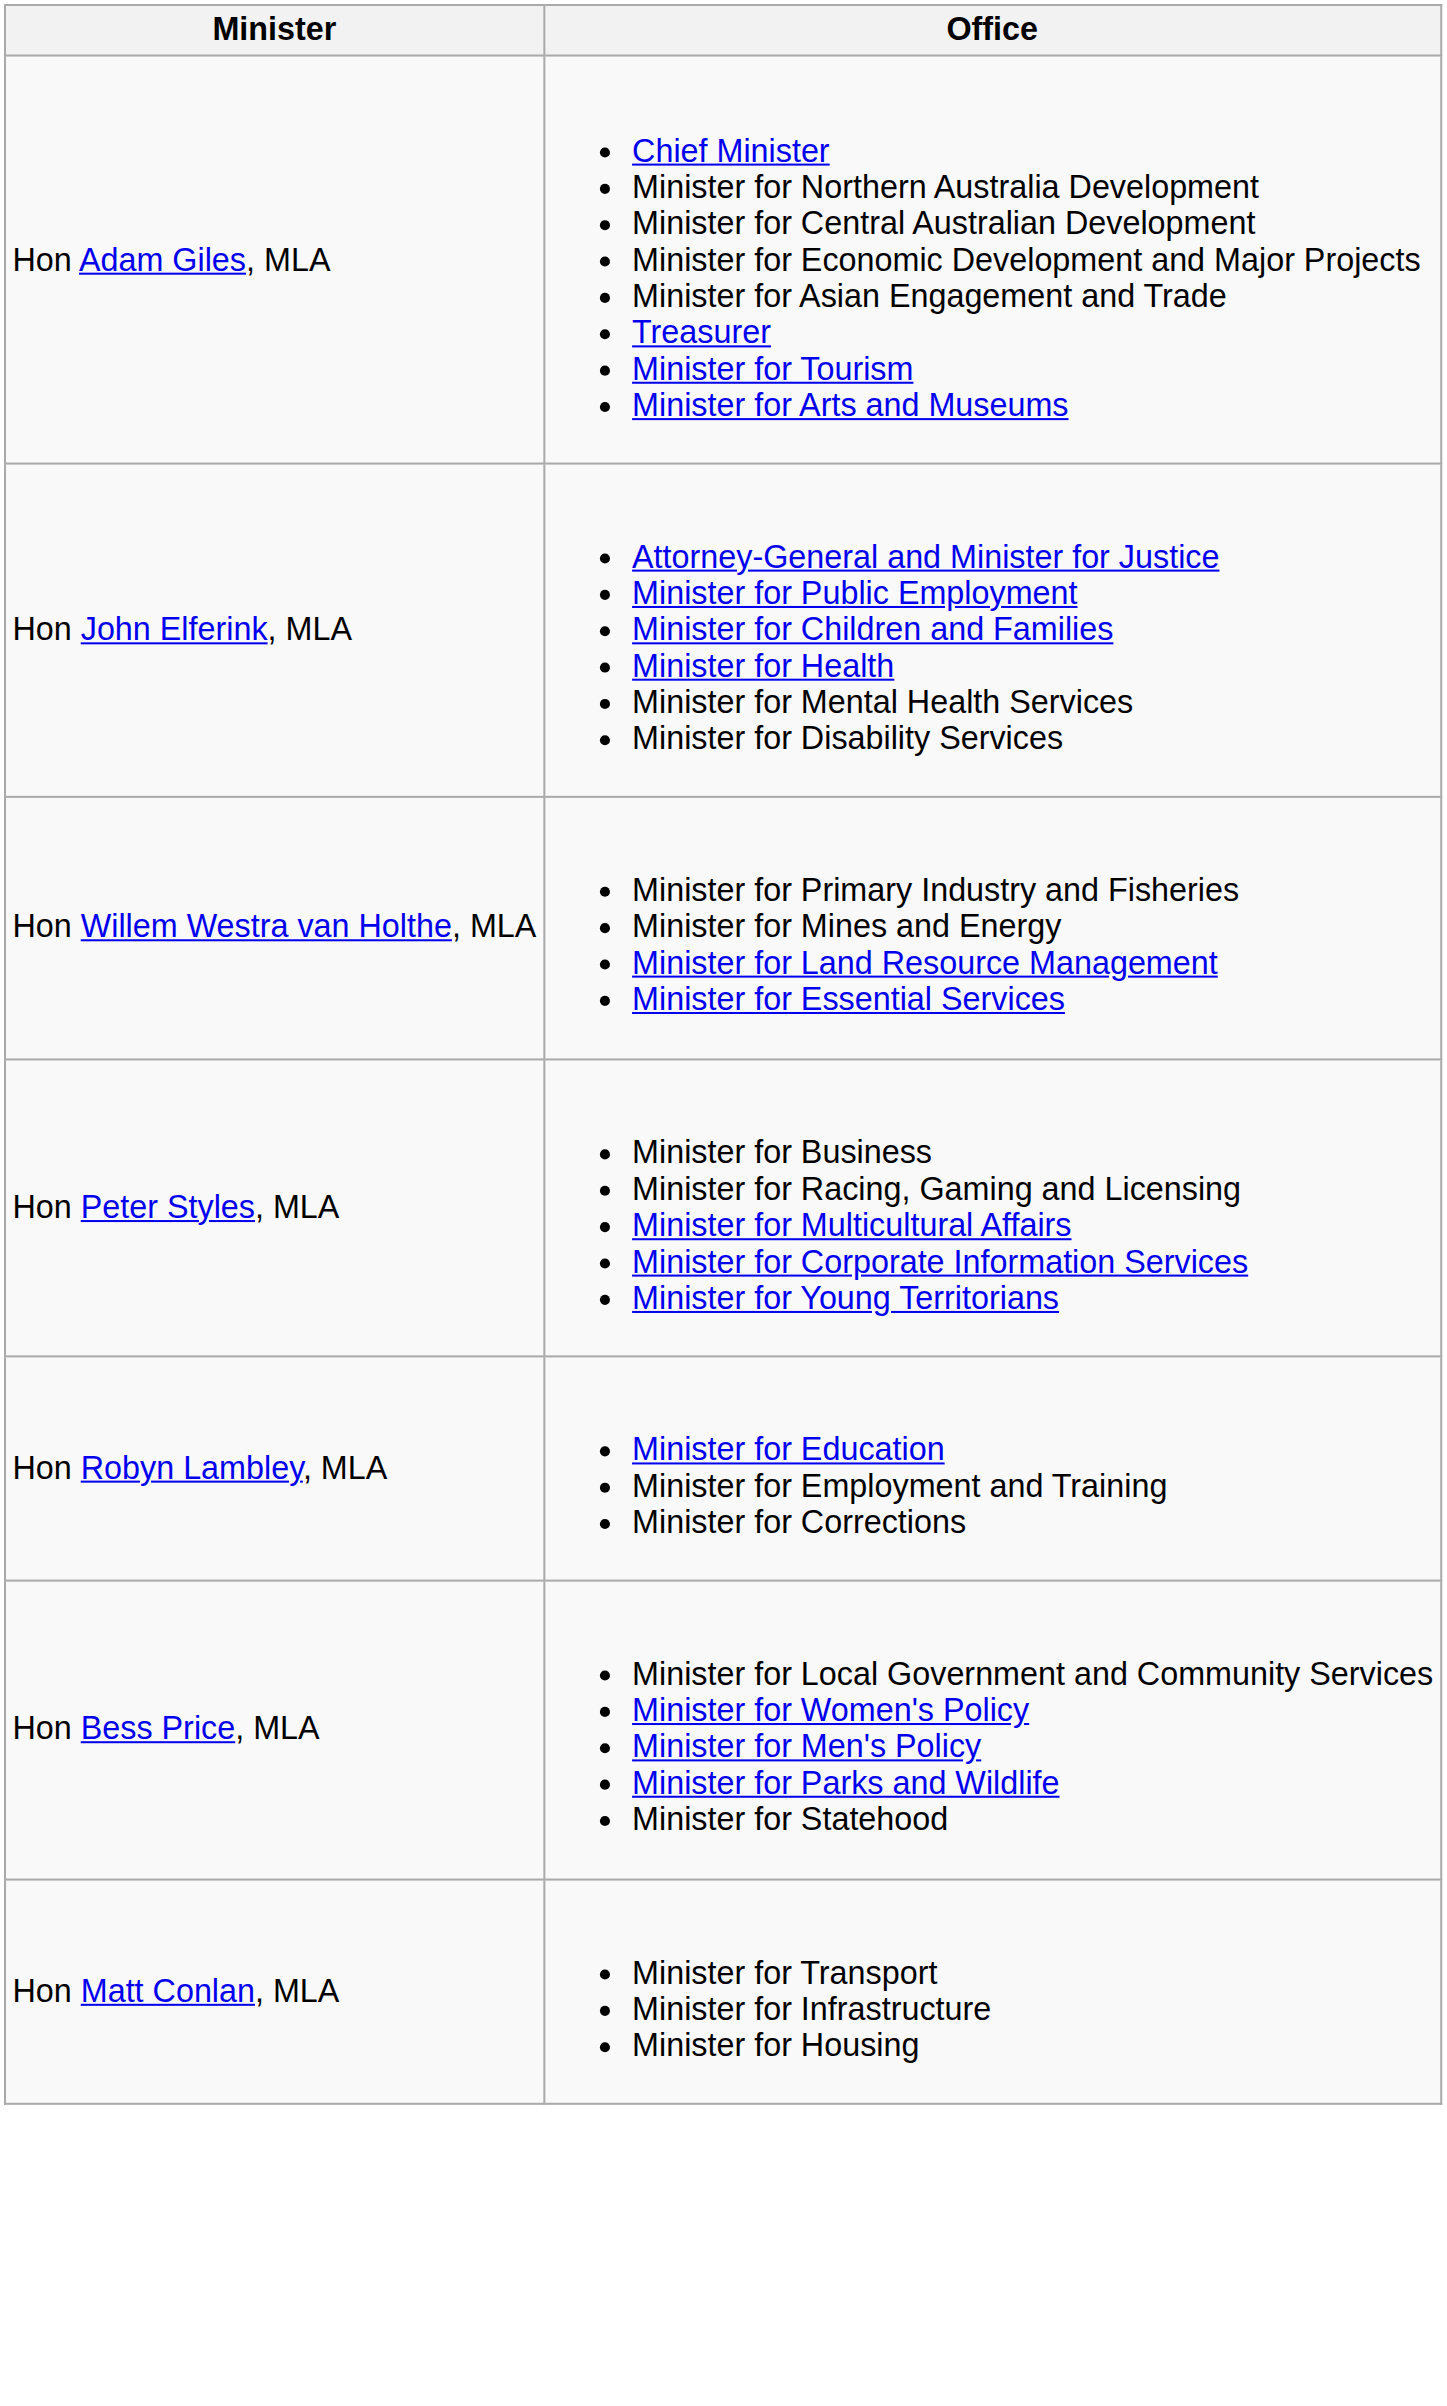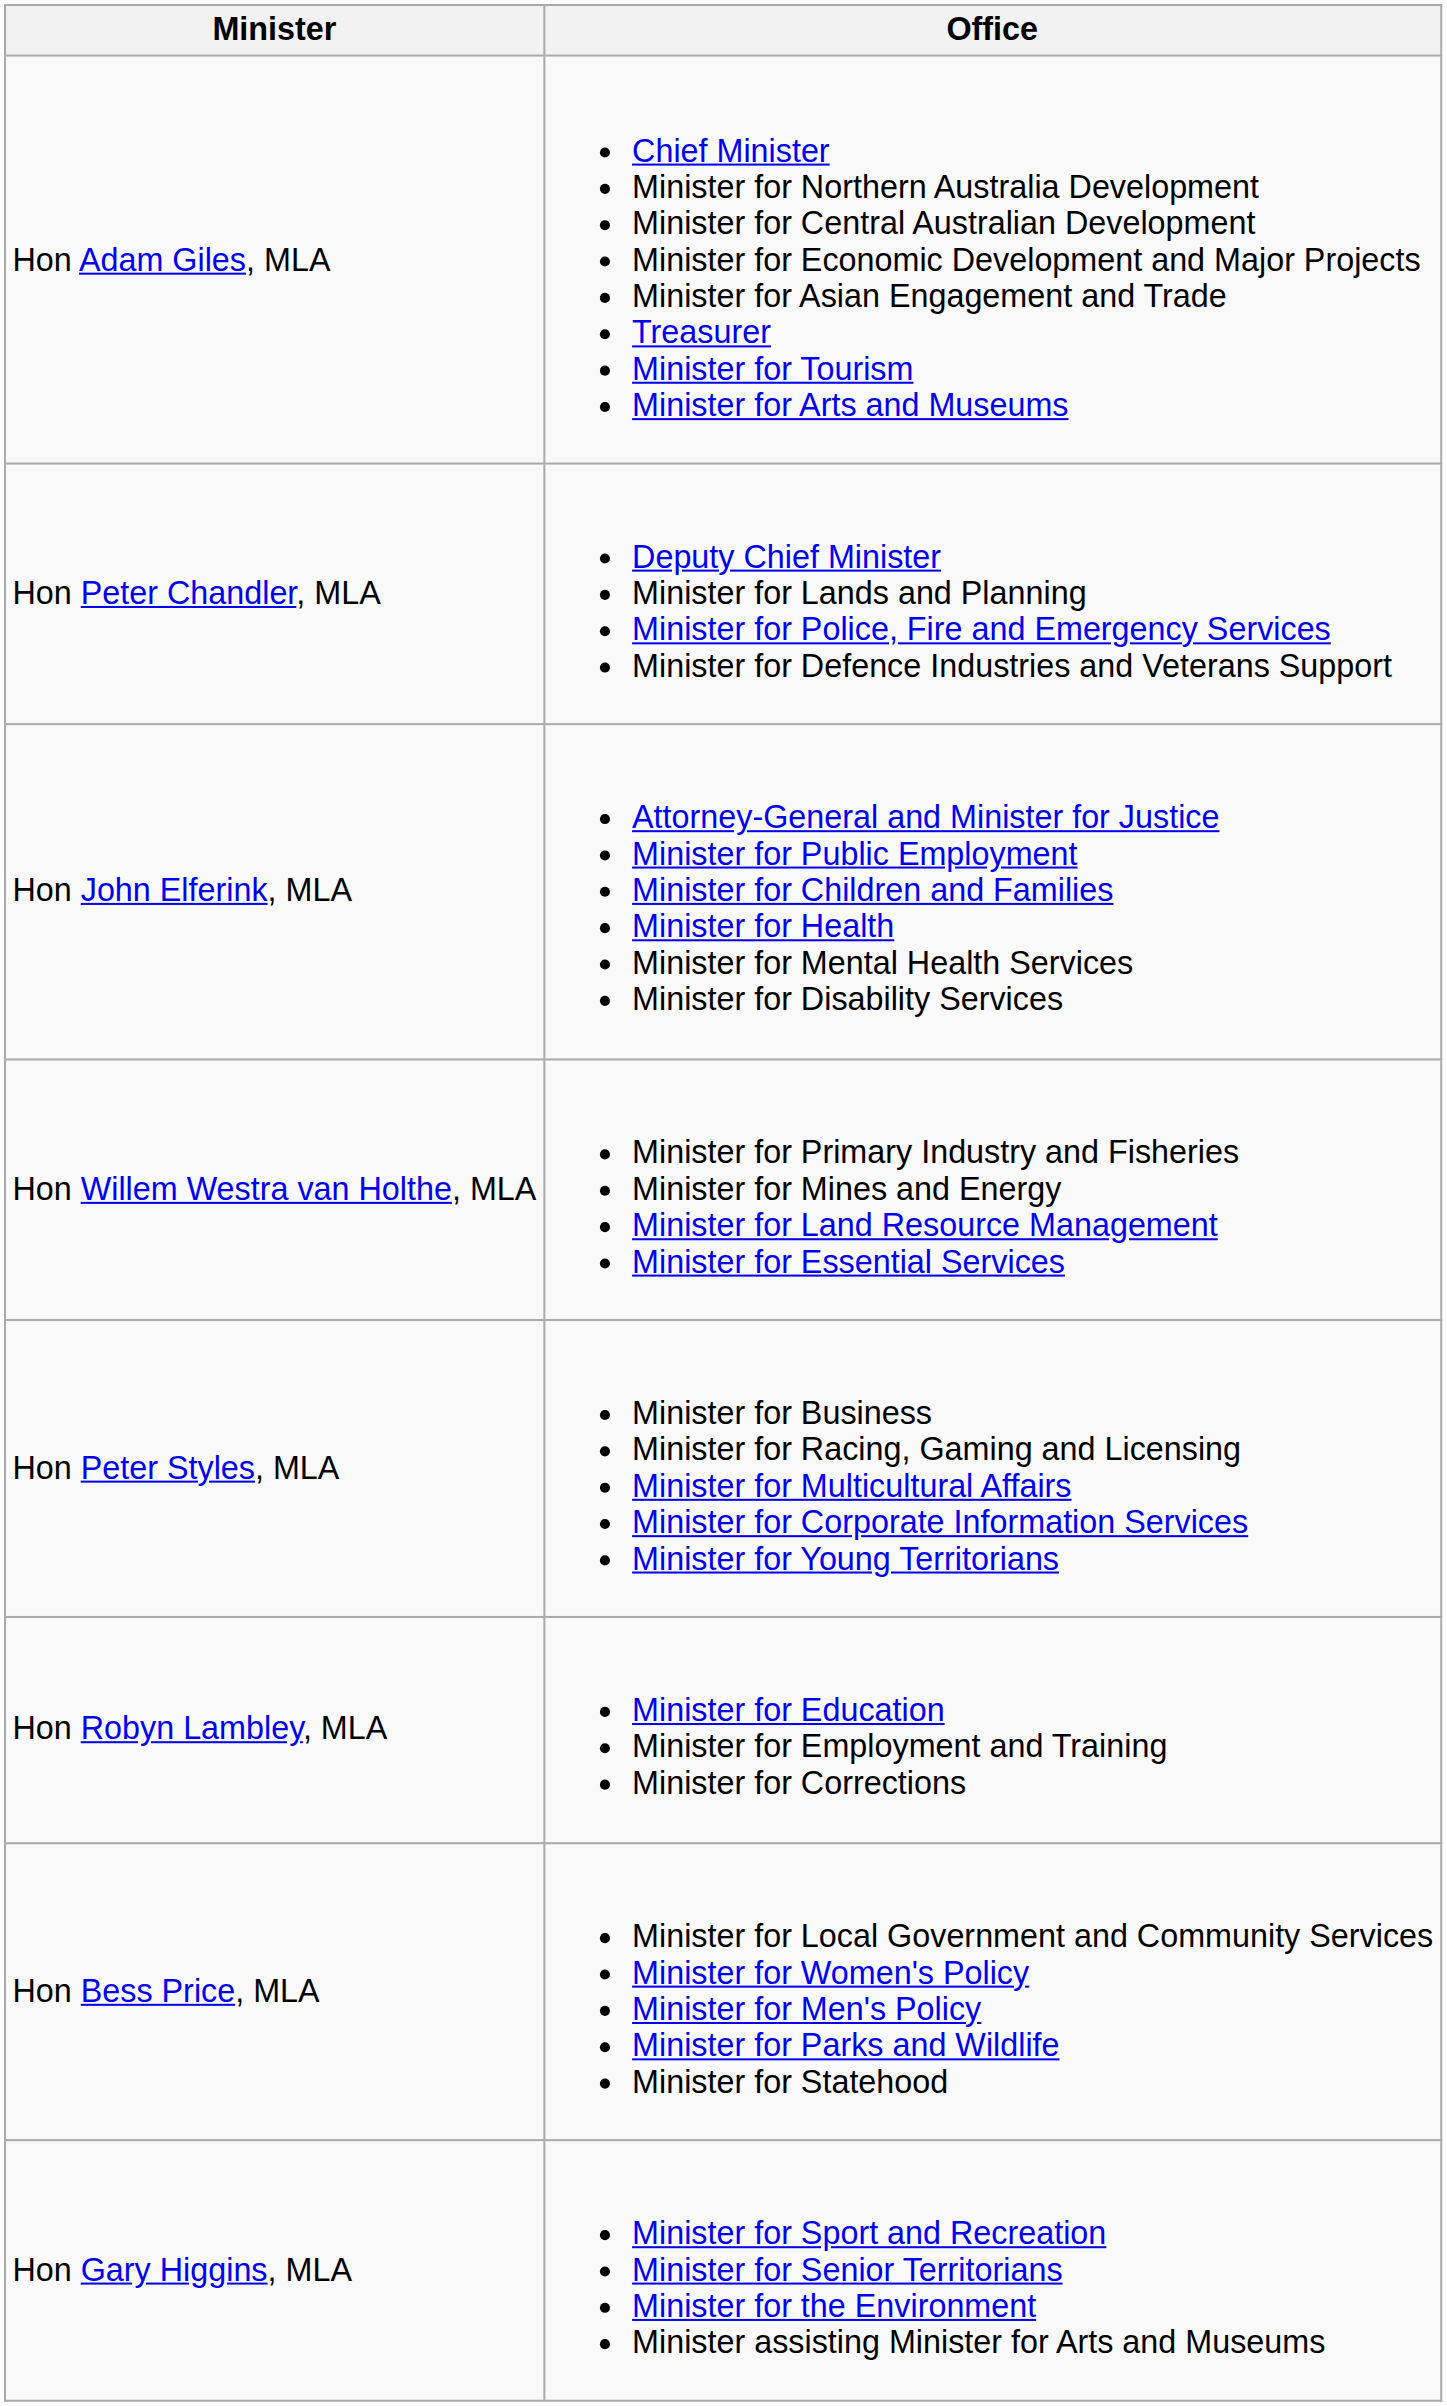+ row: Hon Peter Chandler, MLA | Deputy Chief Minister Minister for Lands and Planning Minister for Police, Fire and Emergency Services Minister for Defence Industries and Veterans Support
- row: Hon Matt Conlan, MLA | Minister for Transport Minister for Infrastructure Minister for Housing
+ row: Hon Gary Higgins, MLA | Minister for Sport and Recreation Minister for Senior Territorians Minister for the Environment Minister assisting Minister for Arts and Museums
